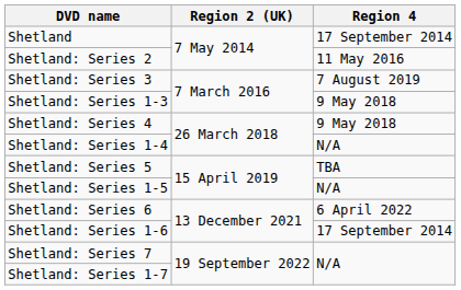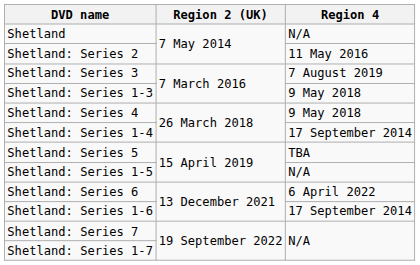Shetland | Region 4: 17 September 2014 -> N/A
Shetland: Series 1-4 | Region 4: N/A -> 17 September 2014
